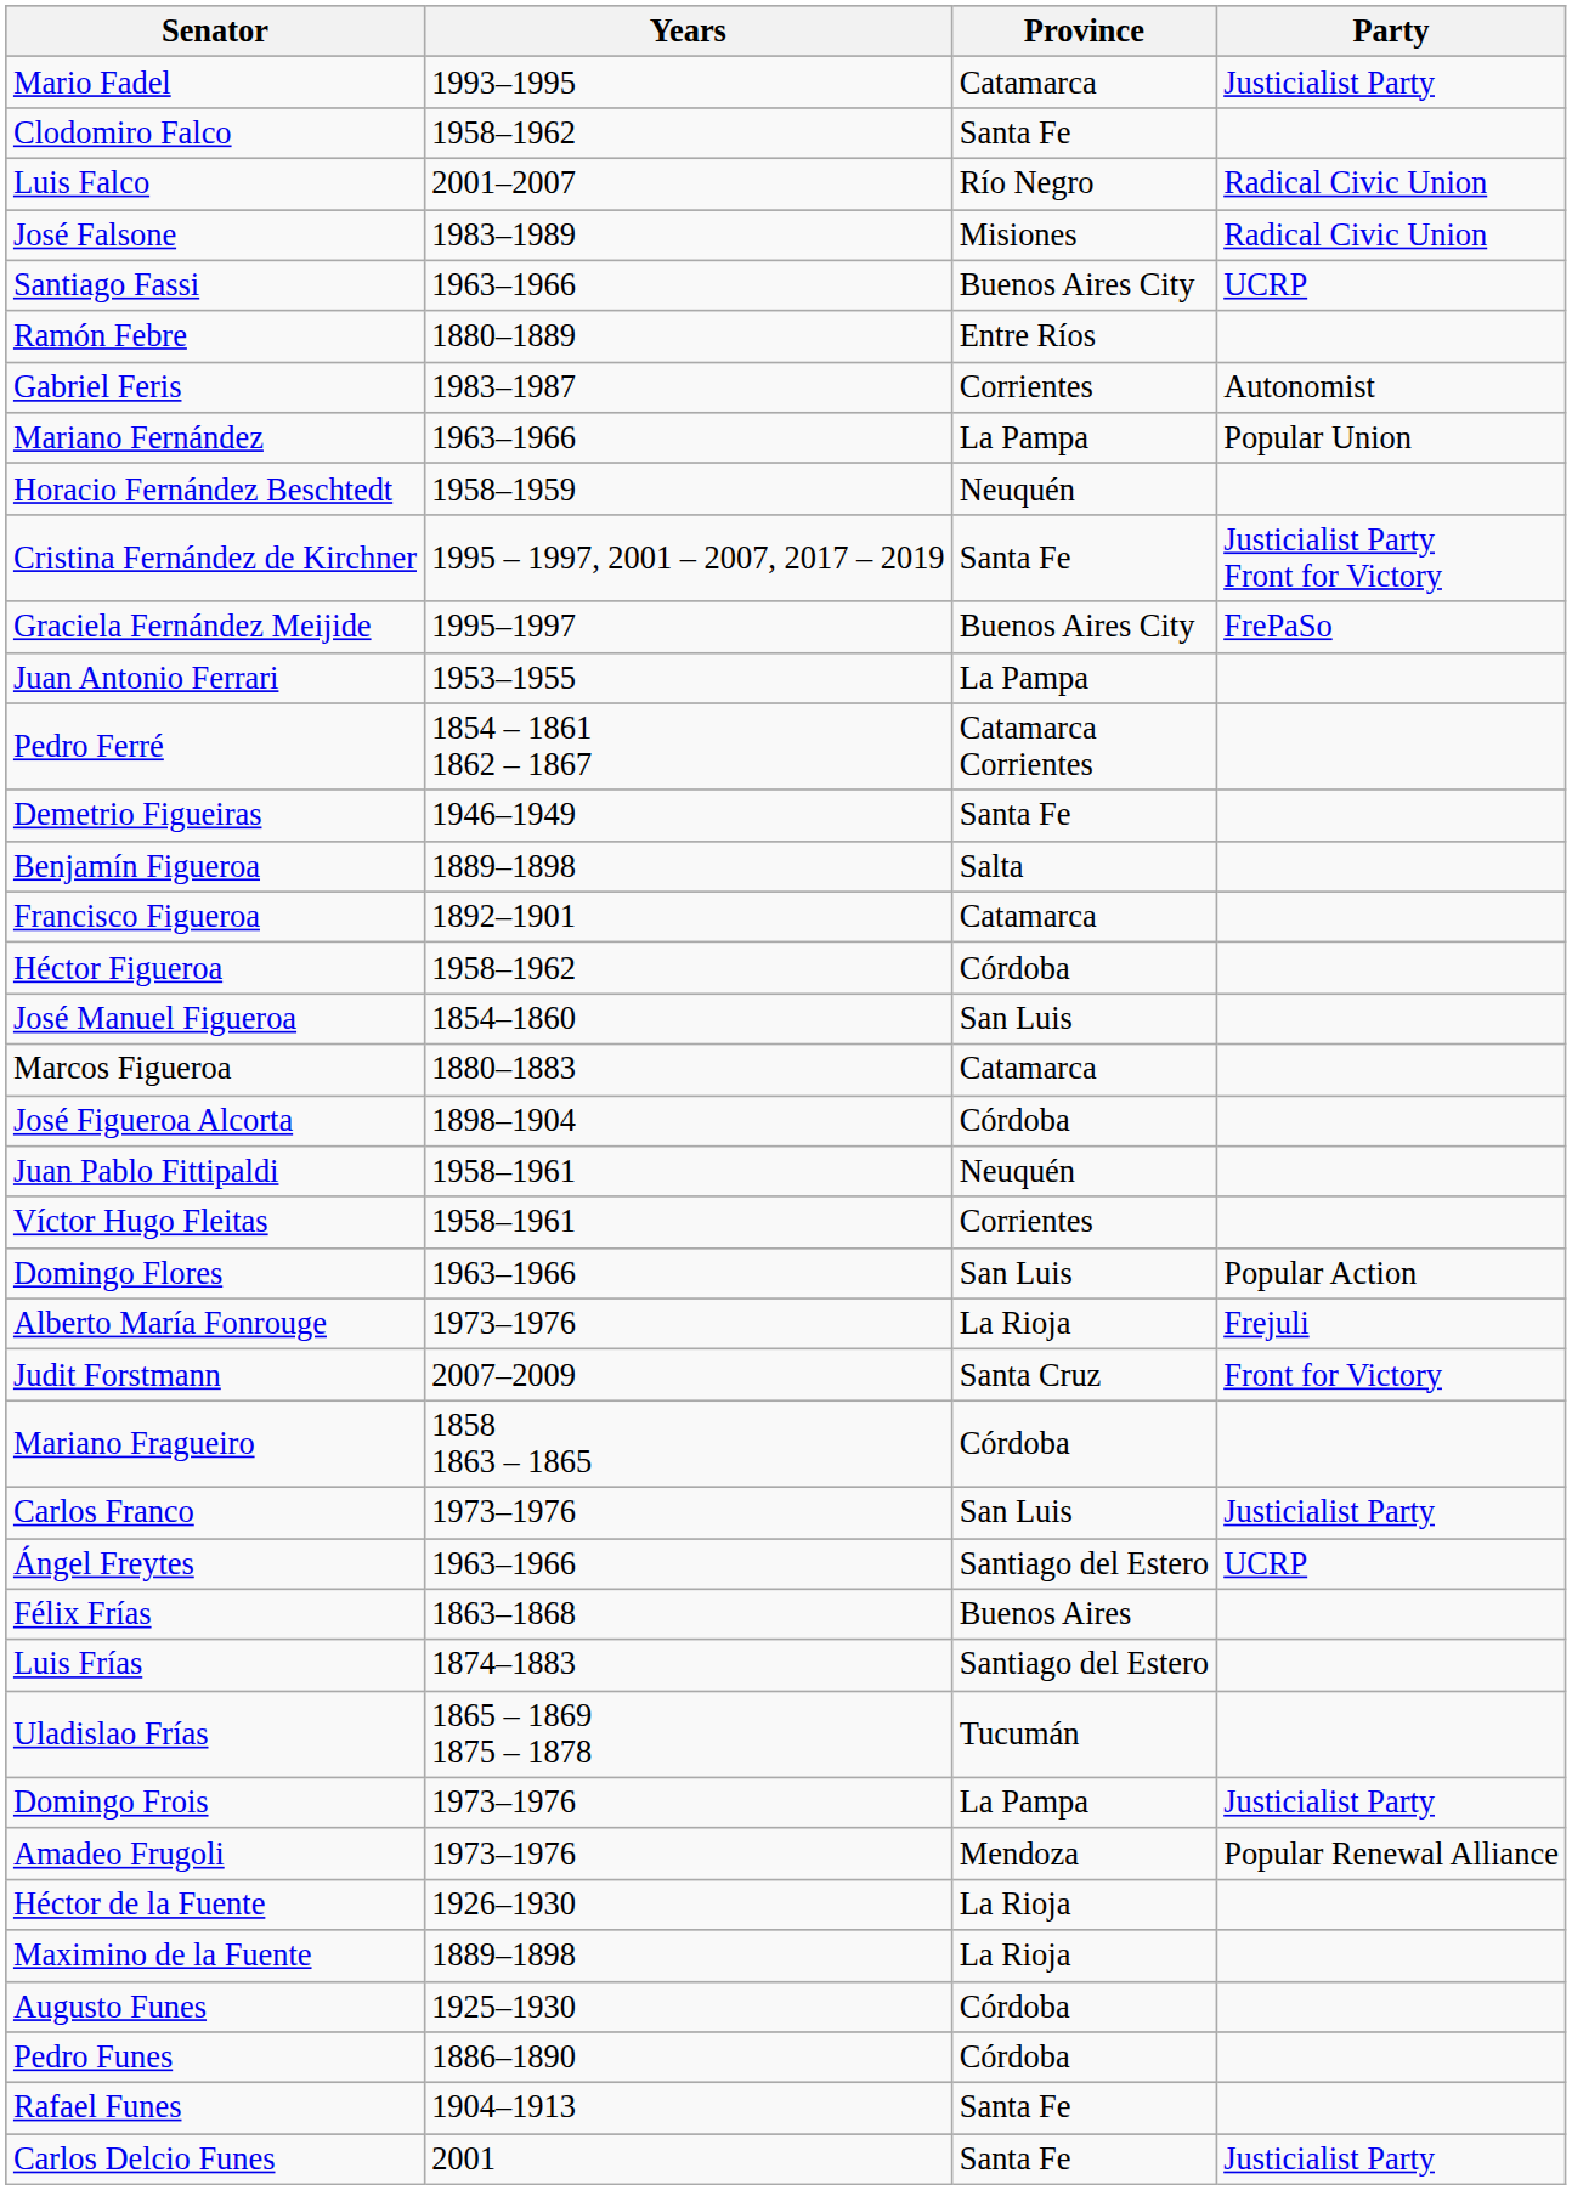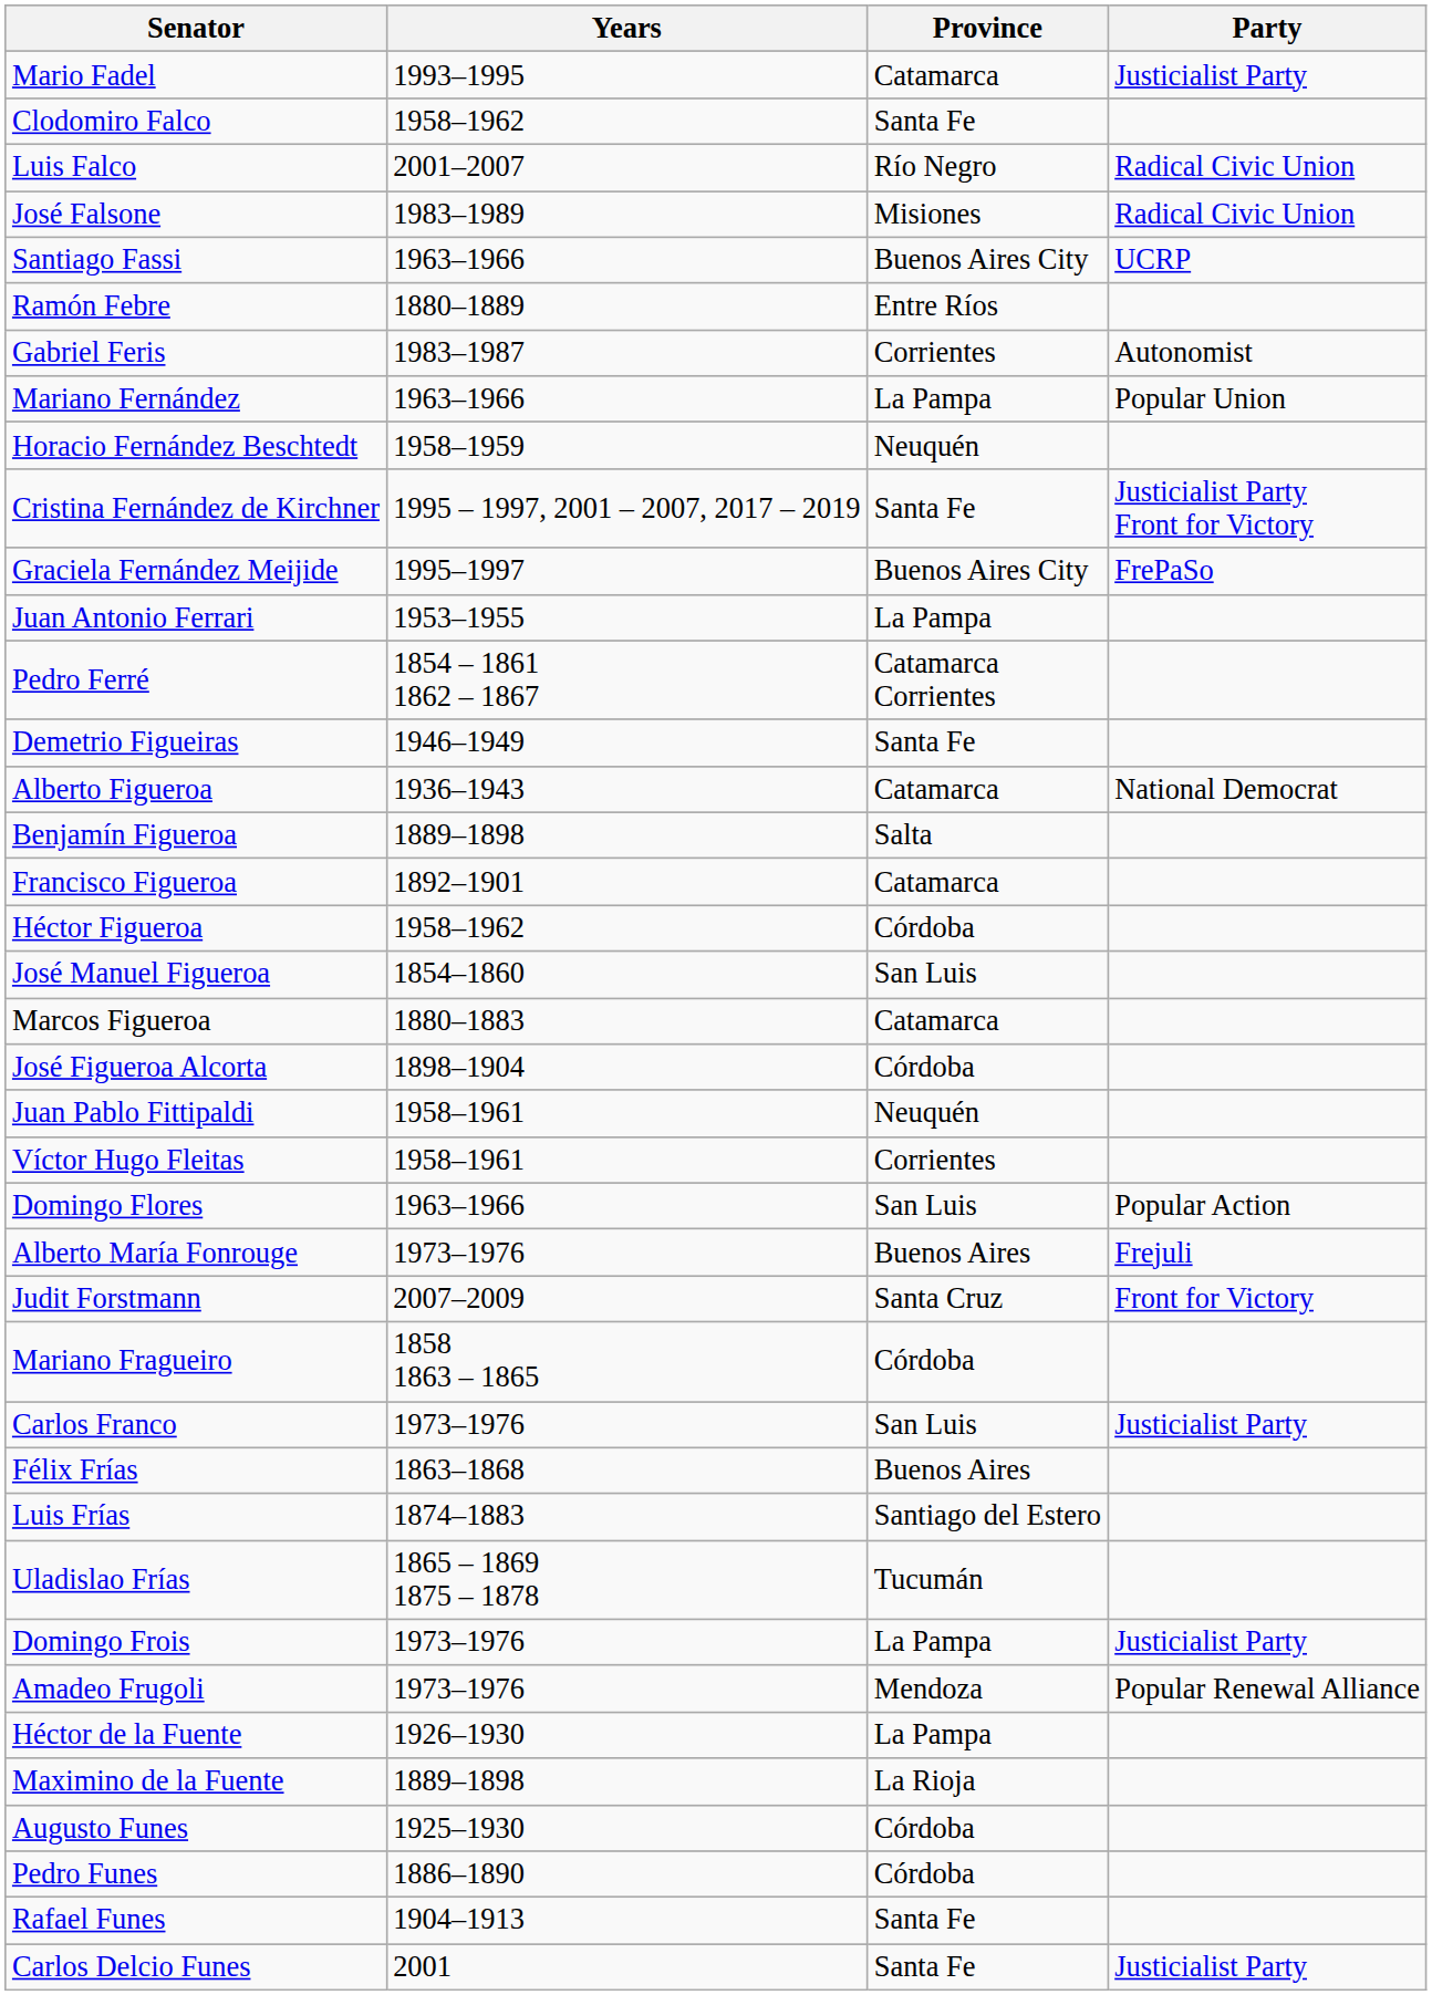+ row: Alberto Figueroa | 1936–1943 | Catamarca | National Democrat
Alberto María Fonrouge | Province: La Rioja -> Buenos Aires
- row: Ángel Freytes | 1963–1966 | Santiago del Estero | UCRP
Héctor de la Fuente | Province: La Rioja -> La Pampa
